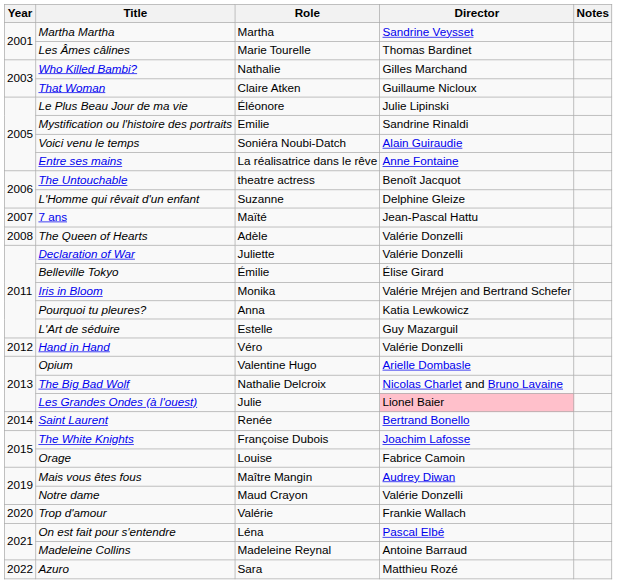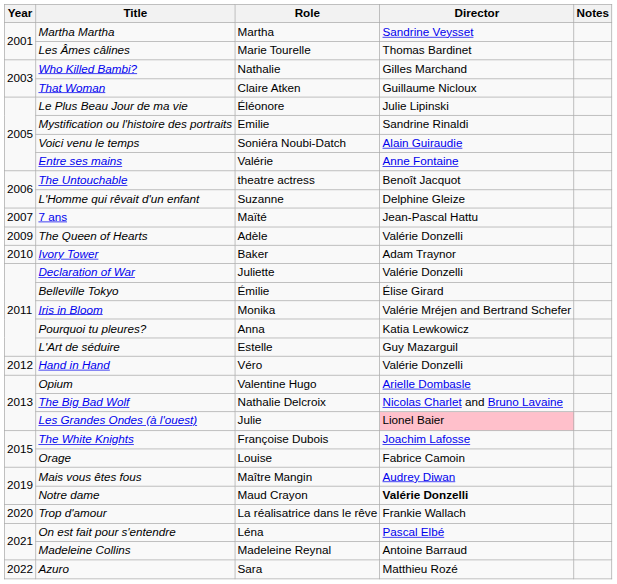Entre ses mains | Role: La réalisatrice dans le rêve -> Valérie
The Queen of Hearts | Year: 2008 -> 2009
+ row: 2010 | Ivory Tower | Baker | Adam Traynor
- row: 2014 | Saint Laurent | Renée | Bertrand Bonello
Notre dame | Director: normal -> bold
Trop d'amour | Role: Valérie -> La réalisatrice dans le rêve
